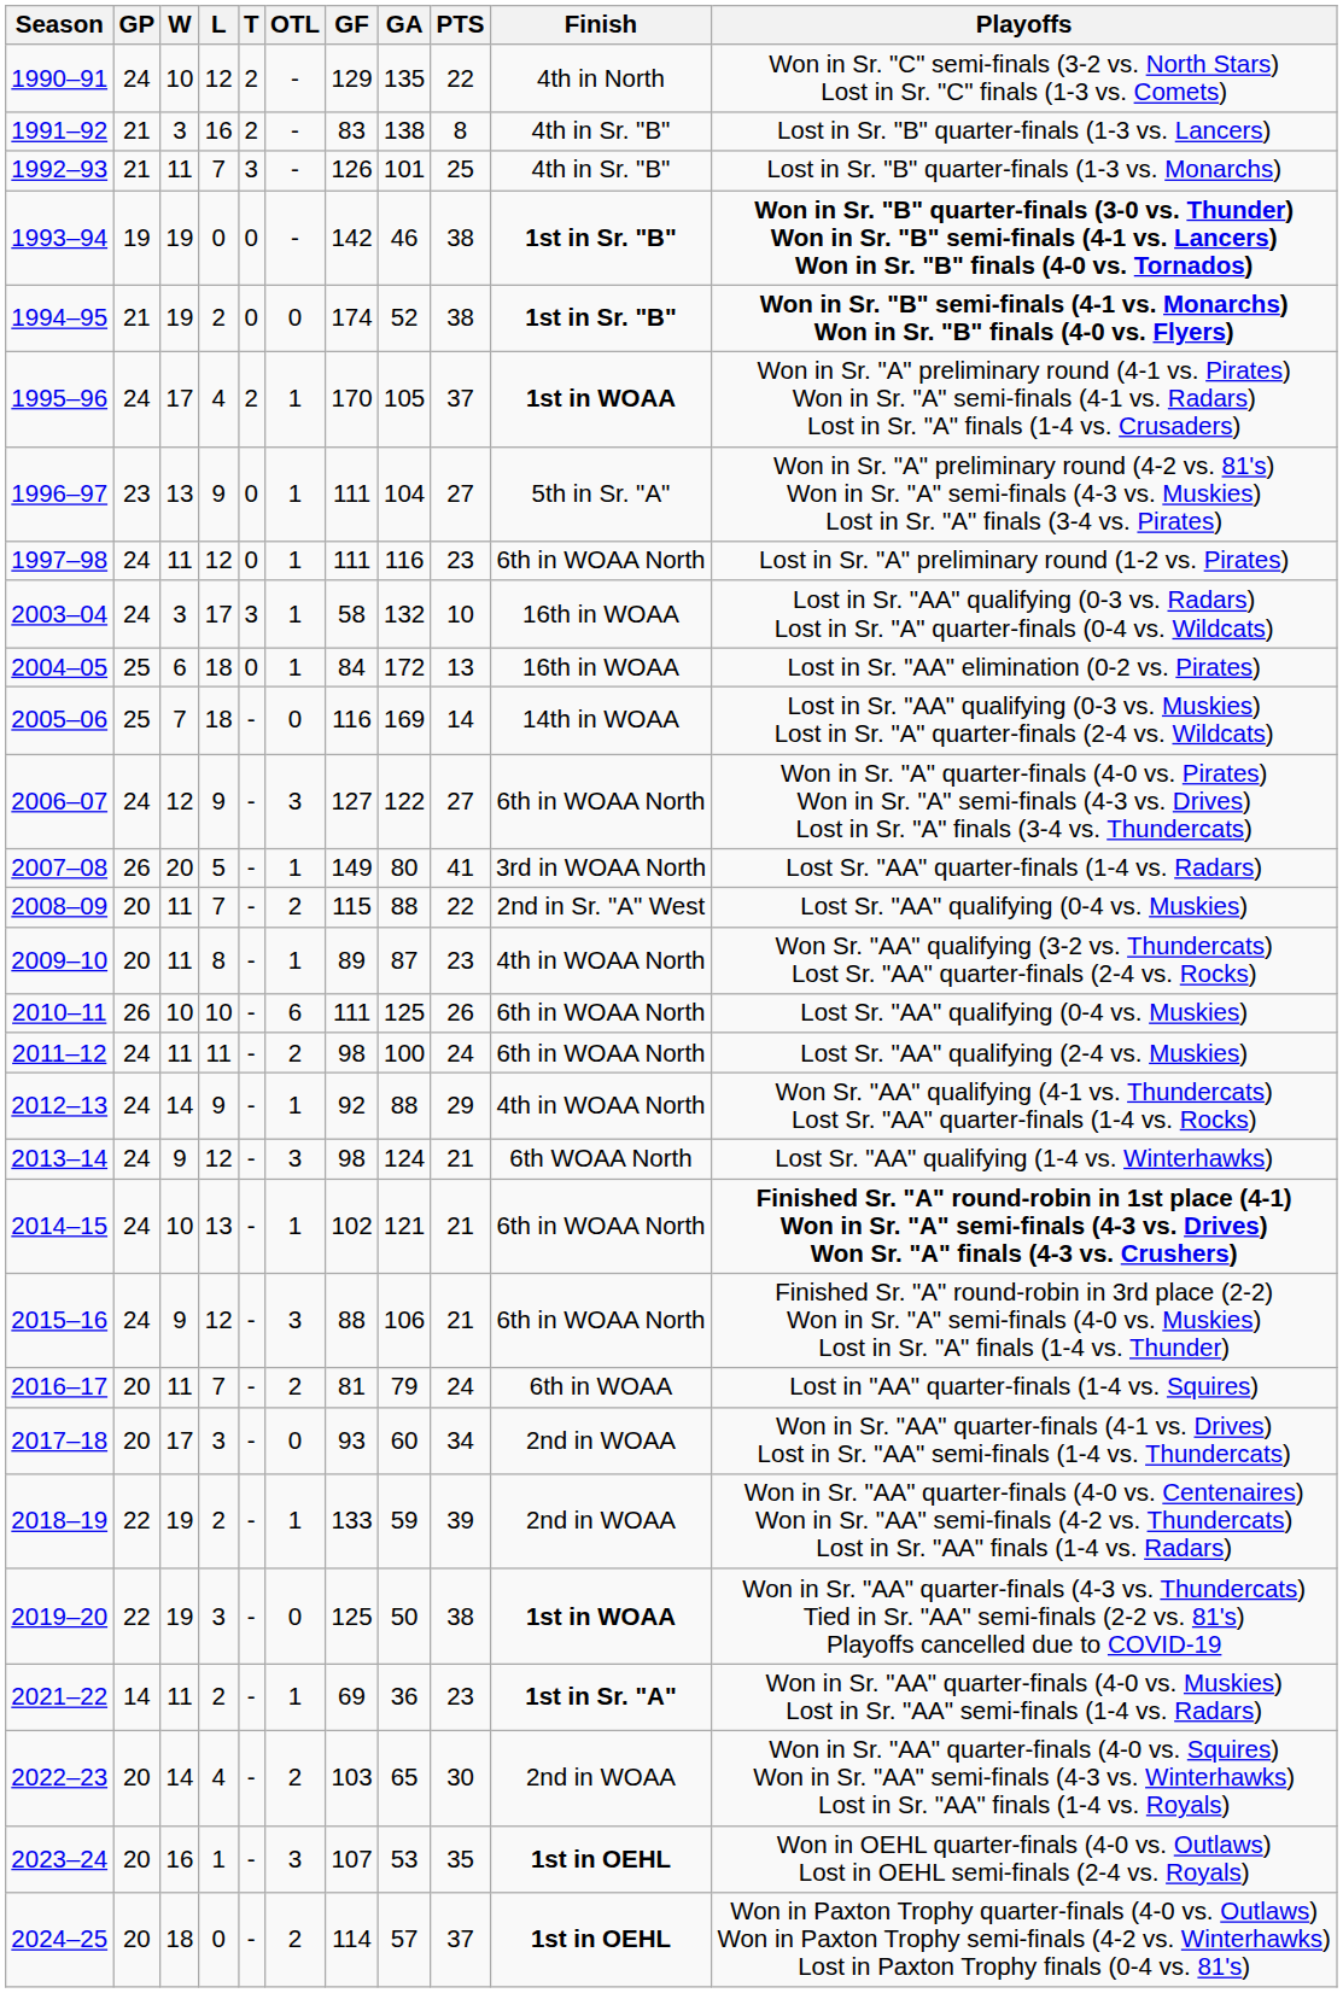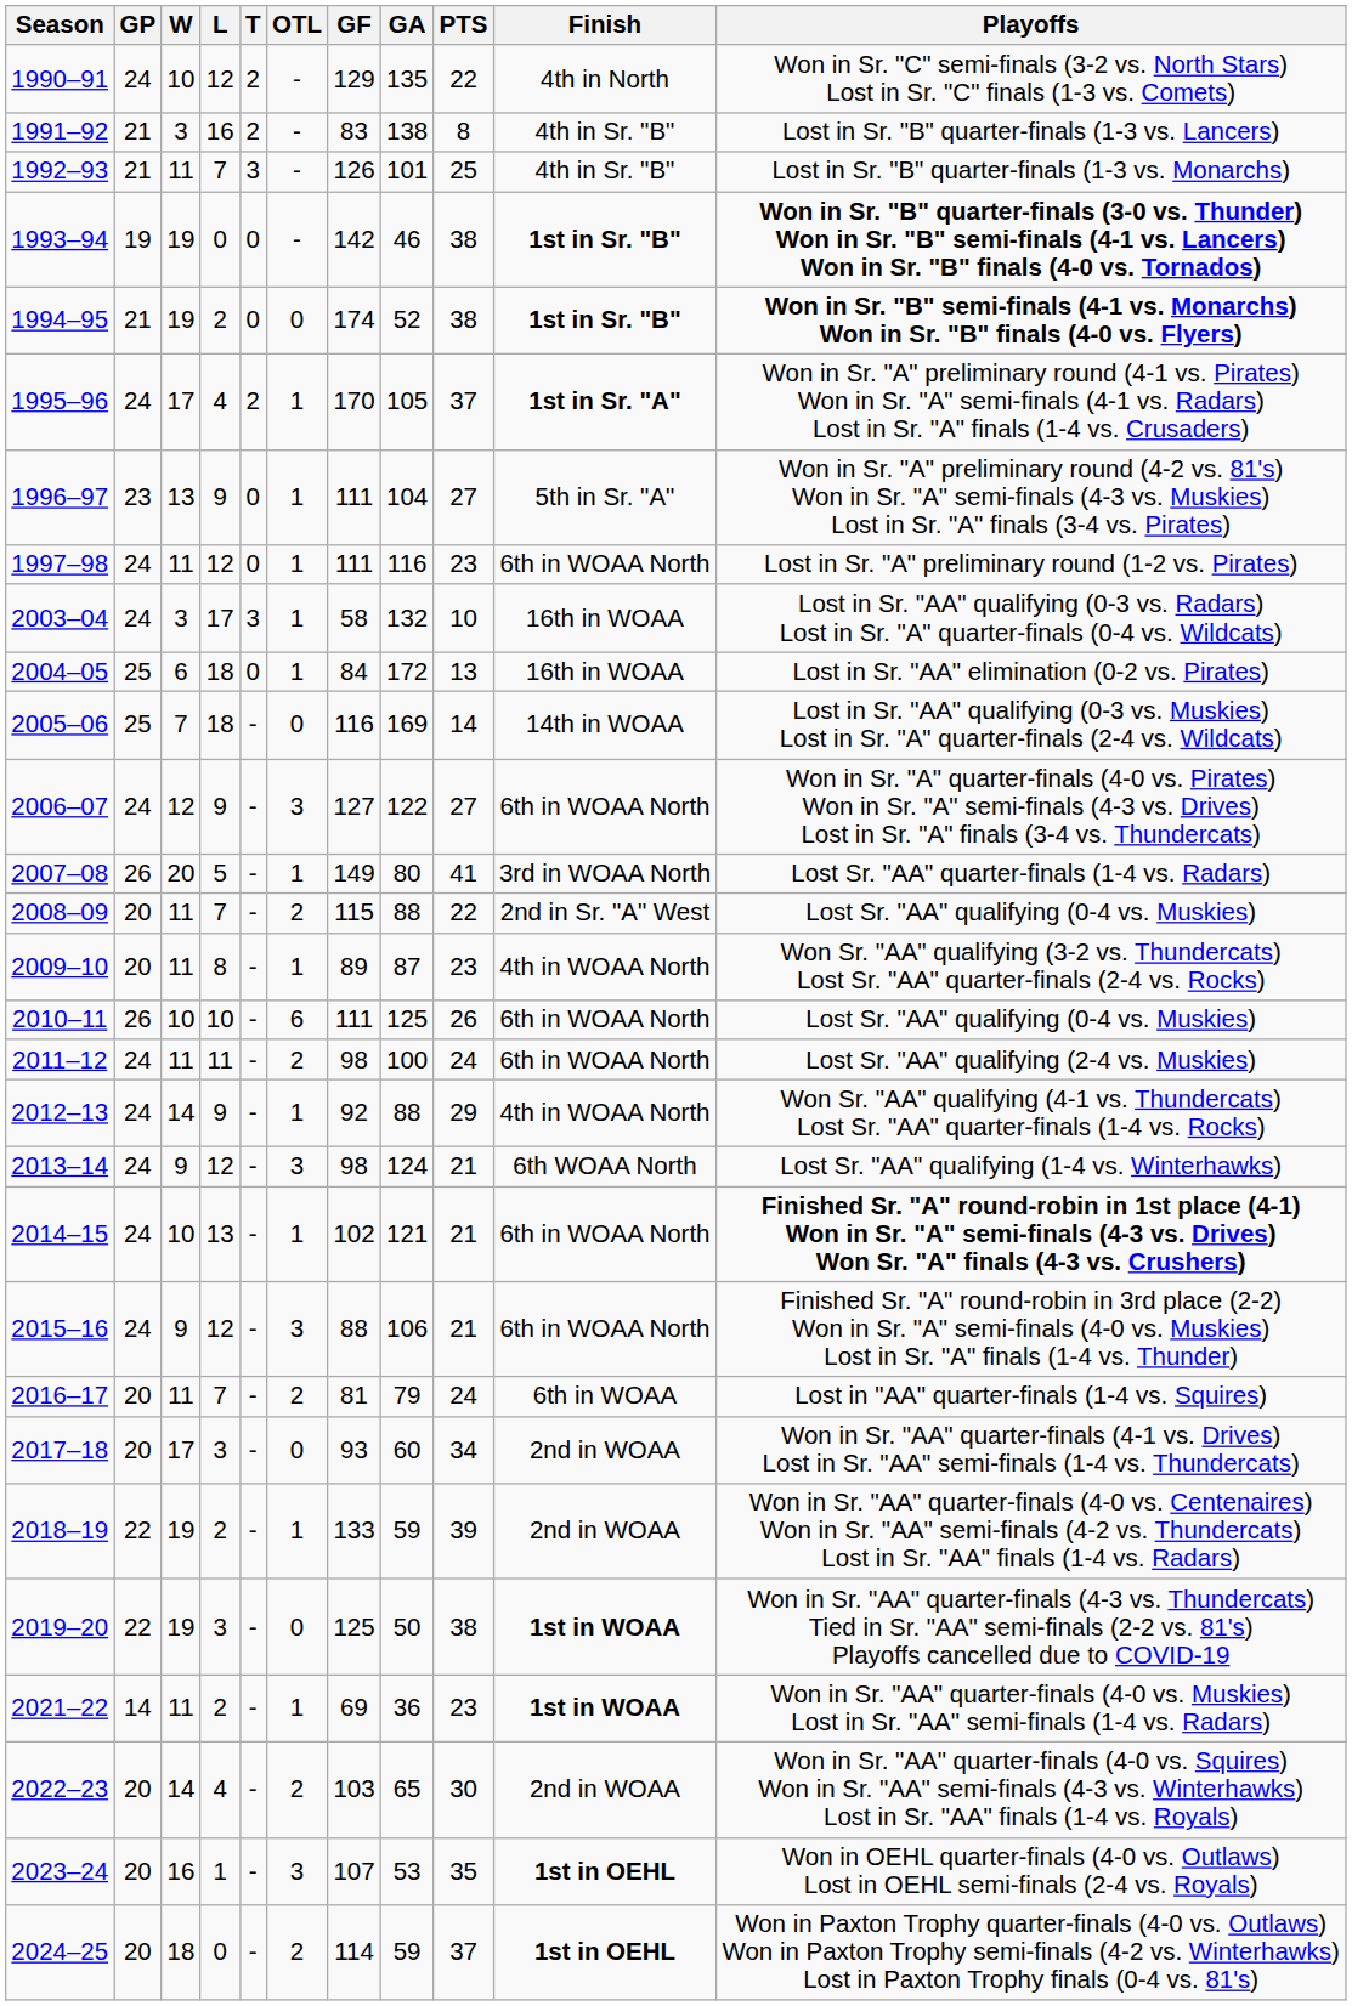1995–96 | Finish: 1st in WOAA -> 1st in Sr. "A"
2021–22 | Finish: 1st in Sr. "A" -> 1st in WOAA
2024–25 | GA: 57 -> 59
